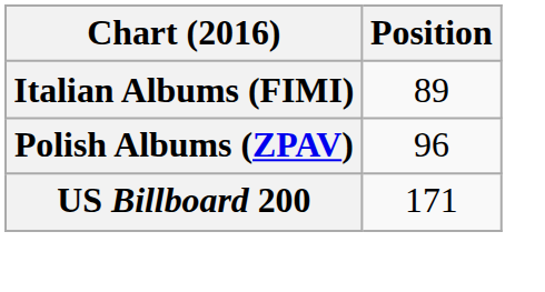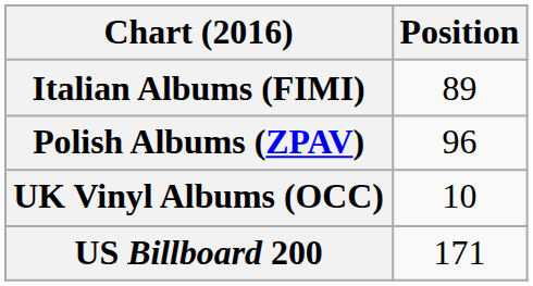+ row: UK Vinyl Albums (OCC) | 10
